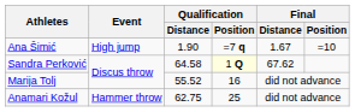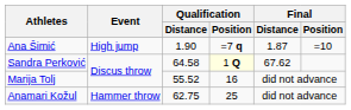Ana Šimić | Final / Distance: 1.67 -> 1.87
